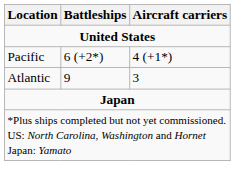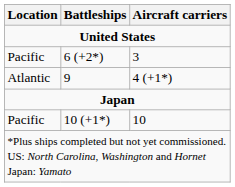6 (+2*) | Aircraft carriers: 4 (+1*) -> 3
9 | Aircraft carriers: 3 -> 4 (+1*)
+ row: Pacific | 10 (+1*) | 10
